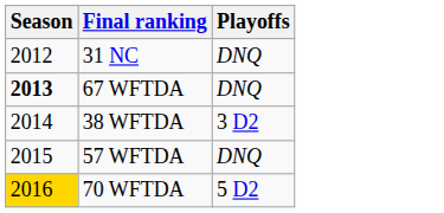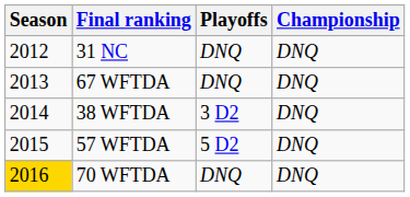+ column: Championship | DNQ | DNQ | DNQ | DNQ | DNQ
67 WFTDA | Season: bold -> normal
57 WFTDA | Playoffs: DNQ -> 5 D2
70 WFTDA | Playoffs: 5 D2 -> DNQ
